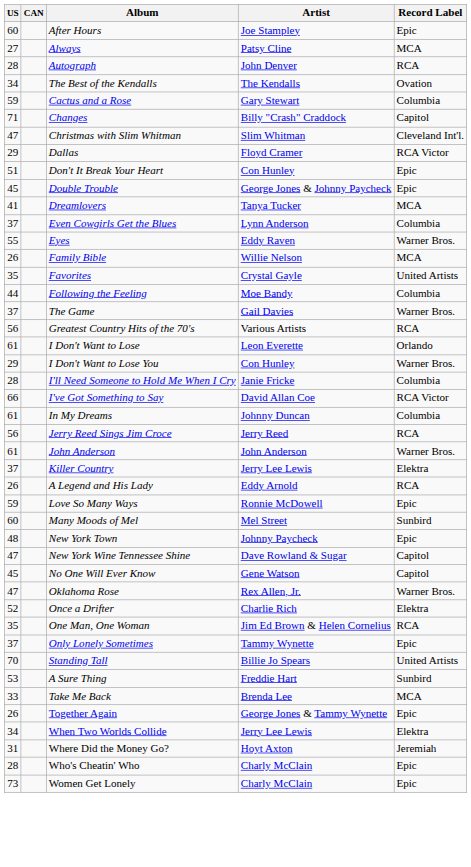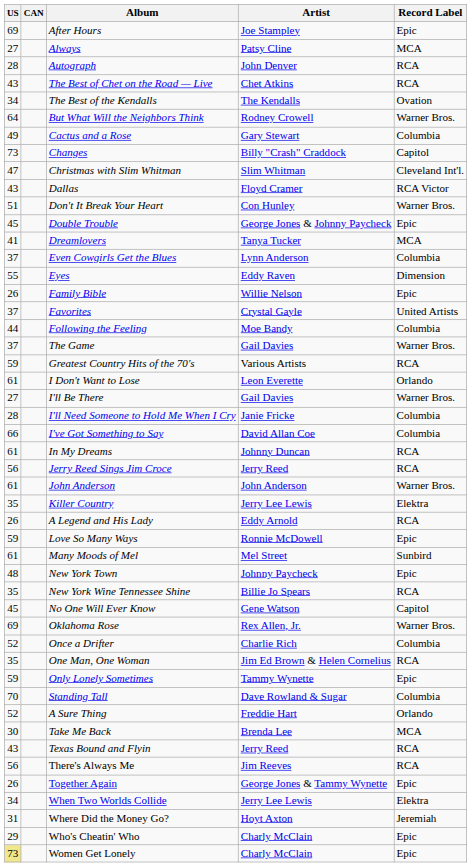After Hours | US: 60 -> 69
+ row: 43 | The Best of Chet on the Road — Live | Chet Atkins | RCA
+ row: 64 | But What Will the Neighbors Think | Rodney Crowell | Warner Bros.
Cactus and a Rose | US: 59 -> 49
Changes | US: 71 -> 73
Dallas | US: 29 -> 43
Don't It Break Your Heart | Record Label: Epic -> Warner Bros.
Eyes | Record Label: Warner Bros. -> Dimension
Family Bible | Record Label: MCA -> Epic
Favorites | US: 35 -> 37
Greatest Country Hits of the 70's | US: 56 -> 59
- row: 29 | I Don't Want to Lose You | Con Hunley | Warner Bros.
+ row: 27 | I'll Be There | Gail Davies | Warner Bros.
I've Got Something to Say | Record Label: RCA Victor -> Columbia
In My Dreams | Record Label: Columbia -> RCA
Killer Country | US: 37 -> 35
Many Moods of Mel | US: 60 -> 61
New York Wine Tennessee Shine | US: 47 -> 35
New York Wine Tennessee Shine | Artist: Dave Rowland & Sugar -> Billie Jo Spears
New York Wine Tennessee Shine | Record Label: Capitol -> RCA
Oklahoma Rose | US: 47 -> 69
Once a Drifter | Record Label: Elektra -> Columbia
Only Lonely Sometimes | US: 37 -> 59
Standing Tall | Artist: Billie Jo Spears -> Dave Rowland & Sugar
Standing Tall | Record Label: United Artists -> Columbia
A Sure Thing | US: 53 -> 52
A Sure Thing | Record Label: Sunbird -> Orlando
Take Me Back | US: 33 -> 30
+ row: 43 | Texas Bound and Flyin | Jerry Reed | RCA
+ row: 56 | There's Always Me | Jim Reeves | RCA
Who's Cheatin' Who | US: 28 -> 29
Women Get Lonely | US: no background -> khaki background
